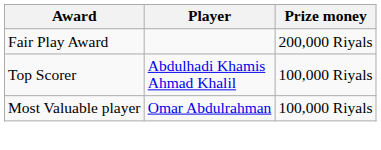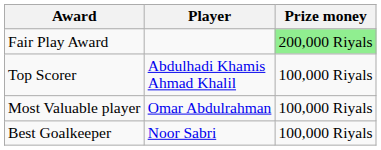Fair Play Award | Prize money: no background -> lightgreen background
+ row: Best Goalkeeper | Noor Sabri | 100,000 Riyals
